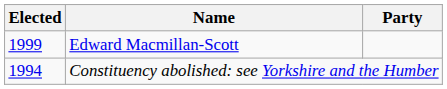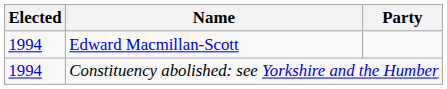Edward Macmillan-Scott | Elected: 1999 -> 1994
